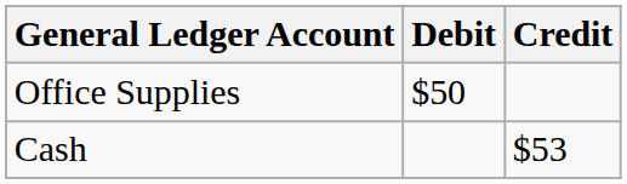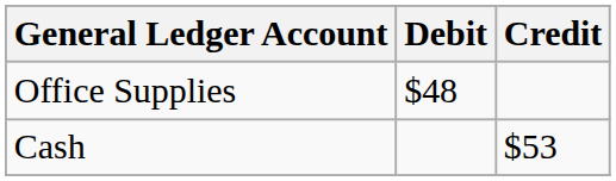Office Supplies | Debit: $50 -> $48
